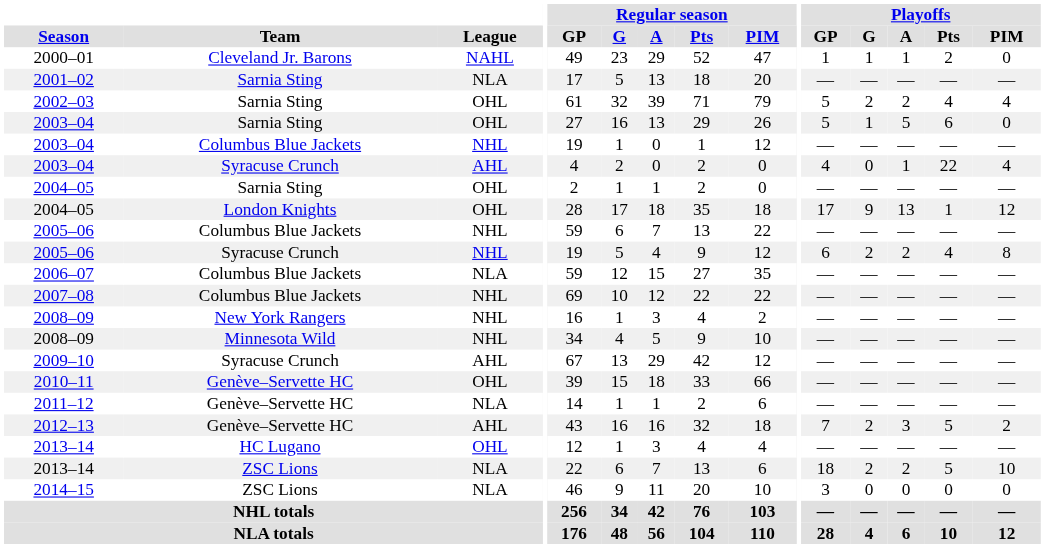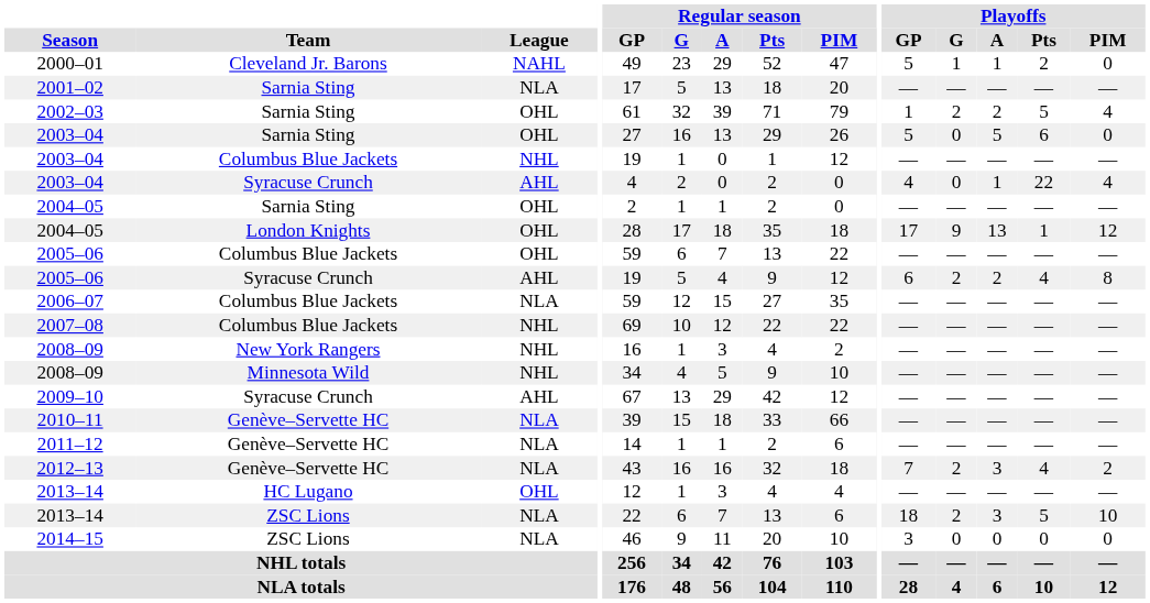2000–01 | Playoffs / GP: 1 -> 5
2002–03 | Playoffs / GP: 5 -> 1
2002–03 | Playoffs / Pts: 4 -> 5
2003–04 / Sarnia Sting | Playoffs / G: 1 -> 0
2005–06 / Columbus Blue Jackets | League: NHL -> OHL
2005–06 / Syracuse Crunch | League: NHL -> AHL
2010–11 | League: OHL -> NLA
2012–13 | League: AHL -> NLA
2012–13 | Playoffs / Pts: 5 -> 4
2013–14 / ZSC Lions | Playoffs / A: 2 -> 3
